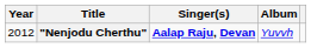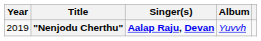"Nenjodu Cherthu" | Year: 2012 -> 2019
